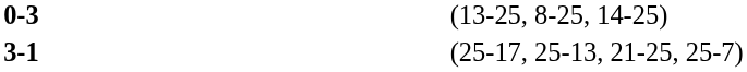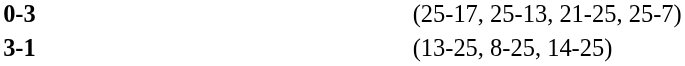0-3 | column 4: (13-25, 8-25, 14-25) -> (25-17, 25-13, 21-25, 25-7)
3-1 | column 4: (25-17, 25-13, 21-25, 25-7) -> (13-25, 8-25, 14-25)
